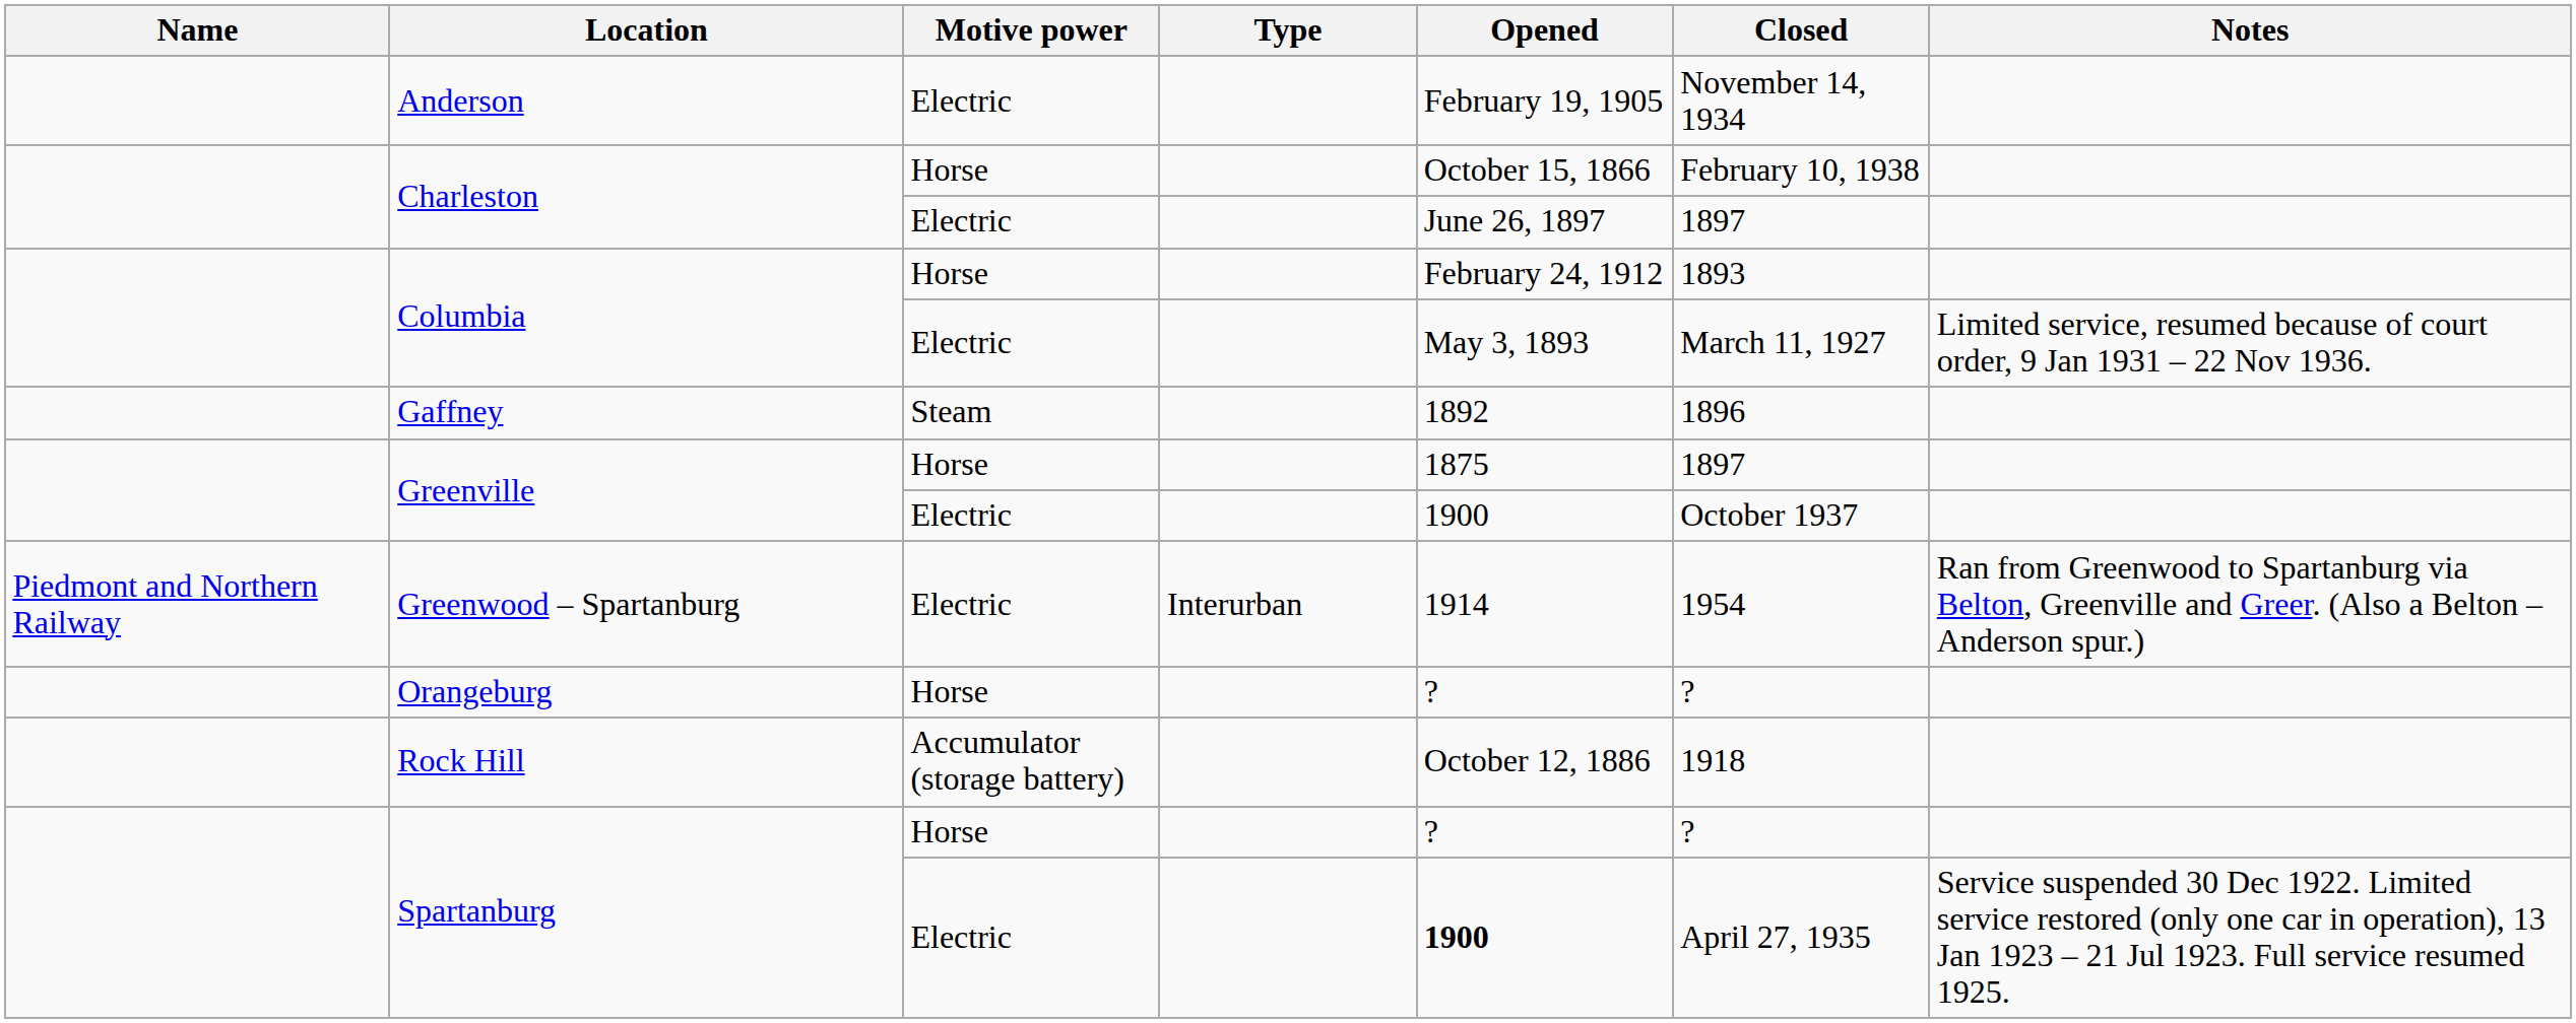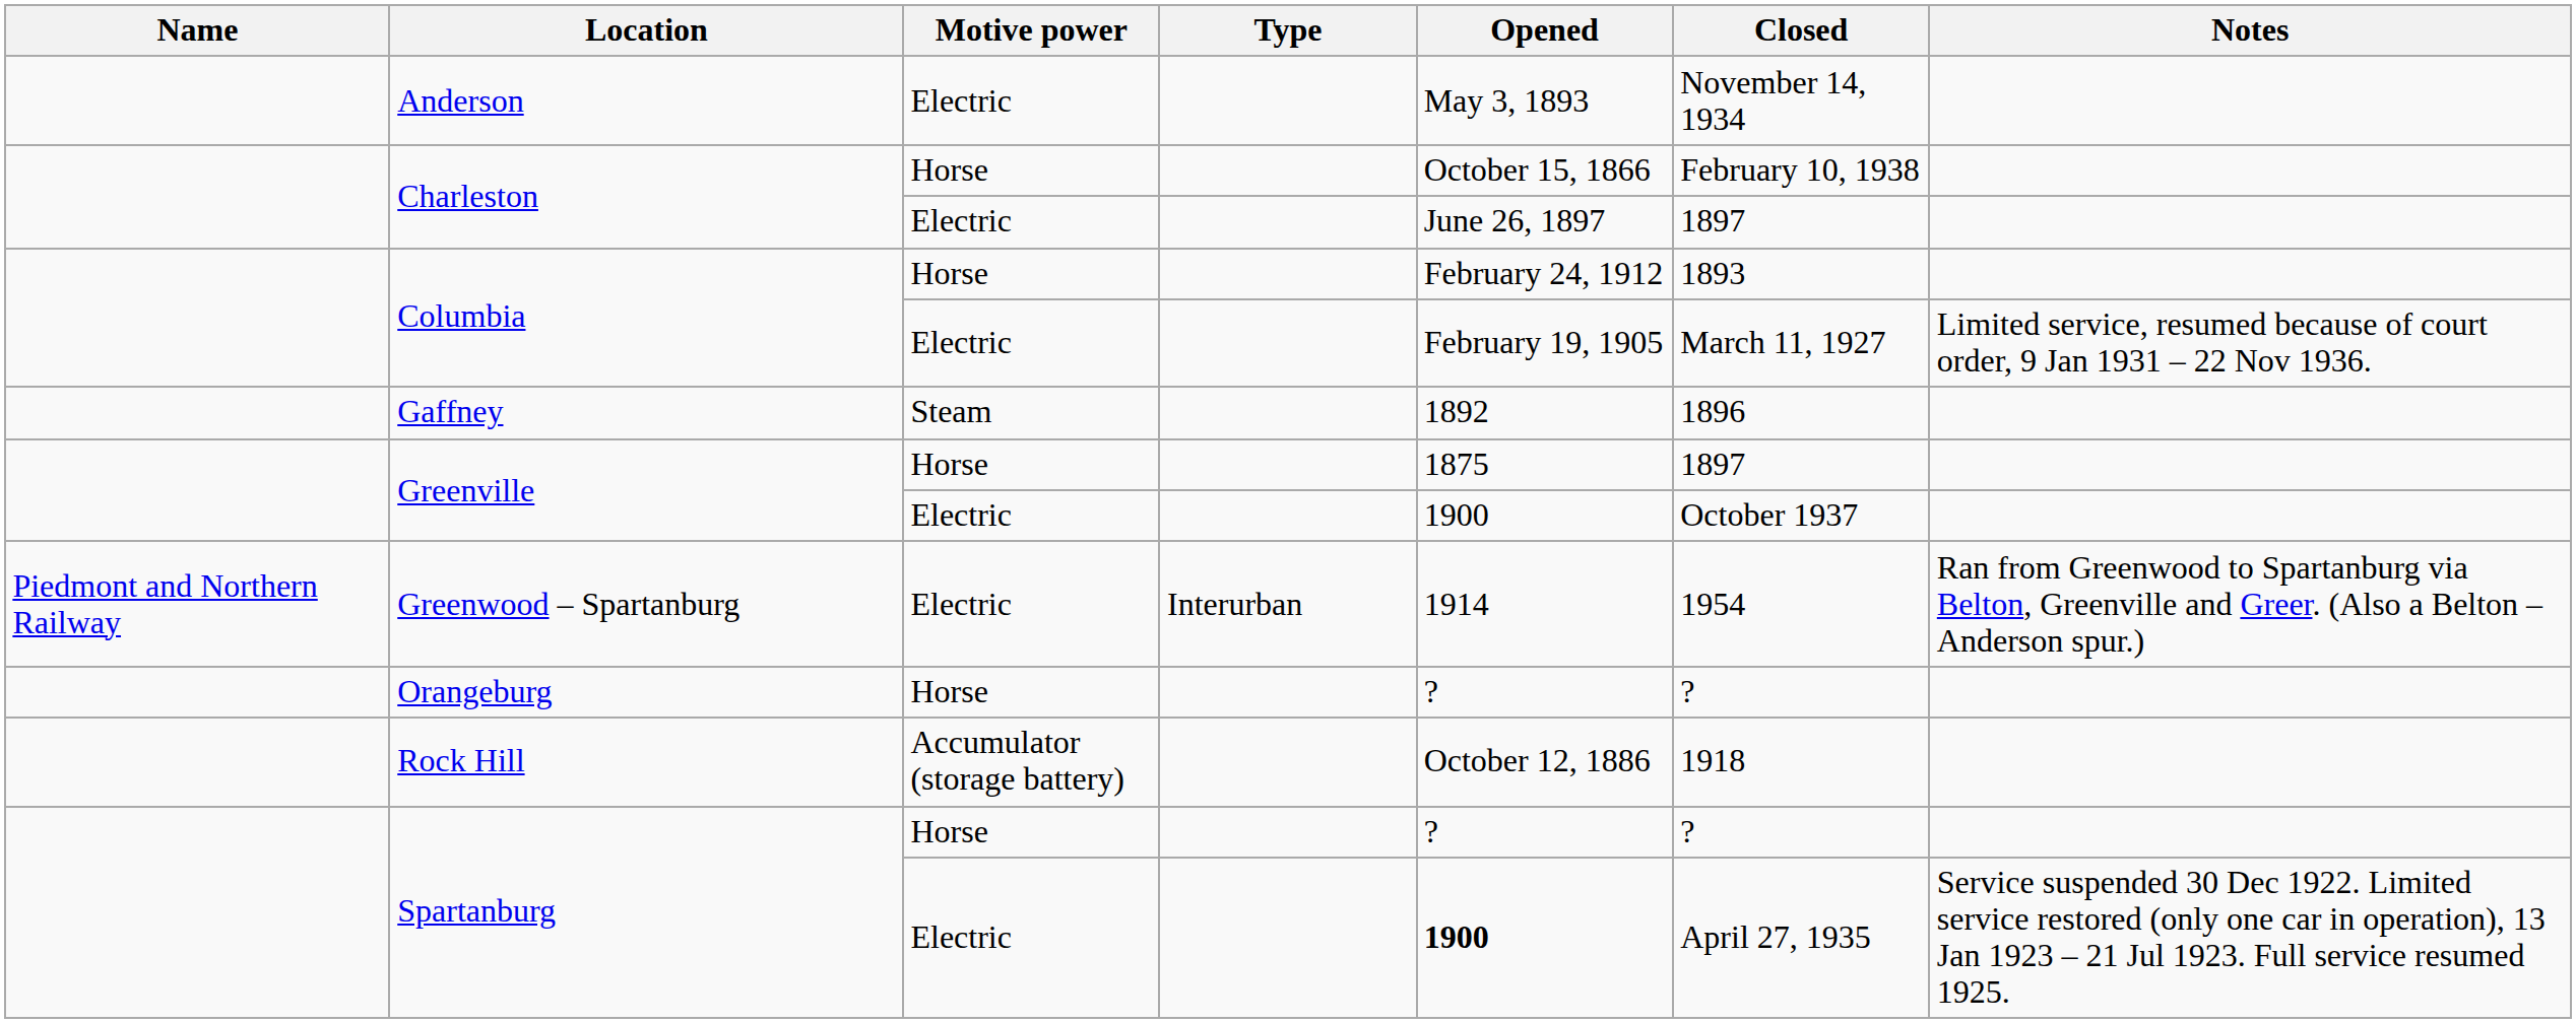Anderson | Opened: February 19, 1905 -> May 3, 1893
Columbia / Electric | Opened: May 3, 1893 -> February 19, 1905
